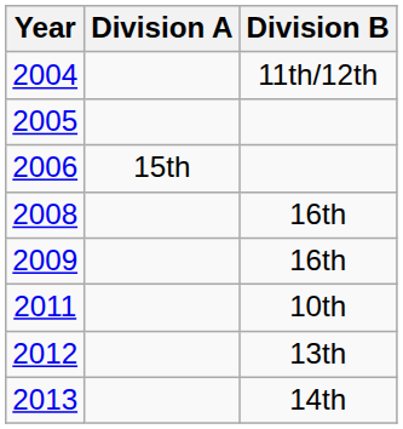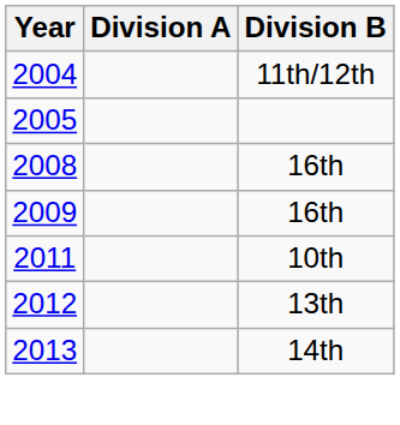- row: 2006 | 15th
